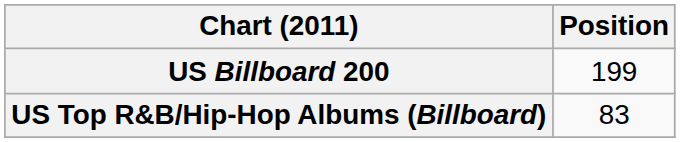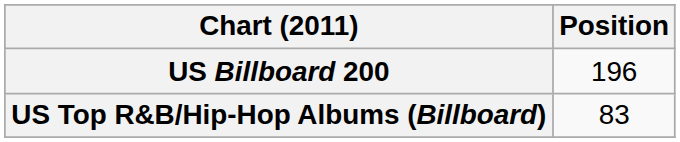US Billboard 200 | Position: 199 -> 196
